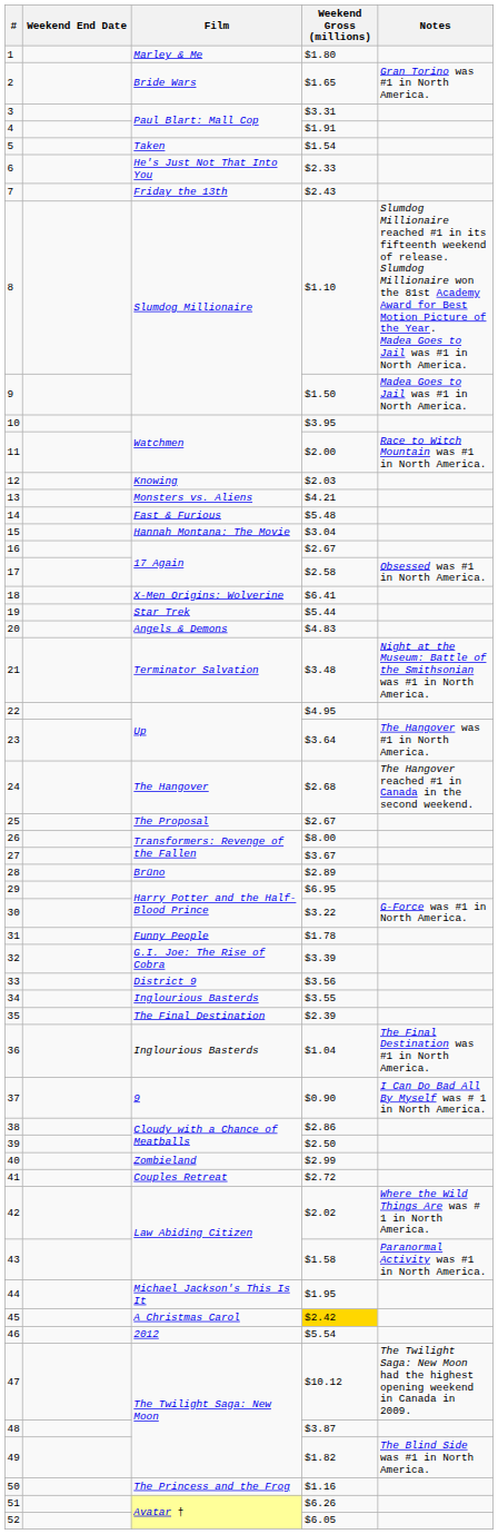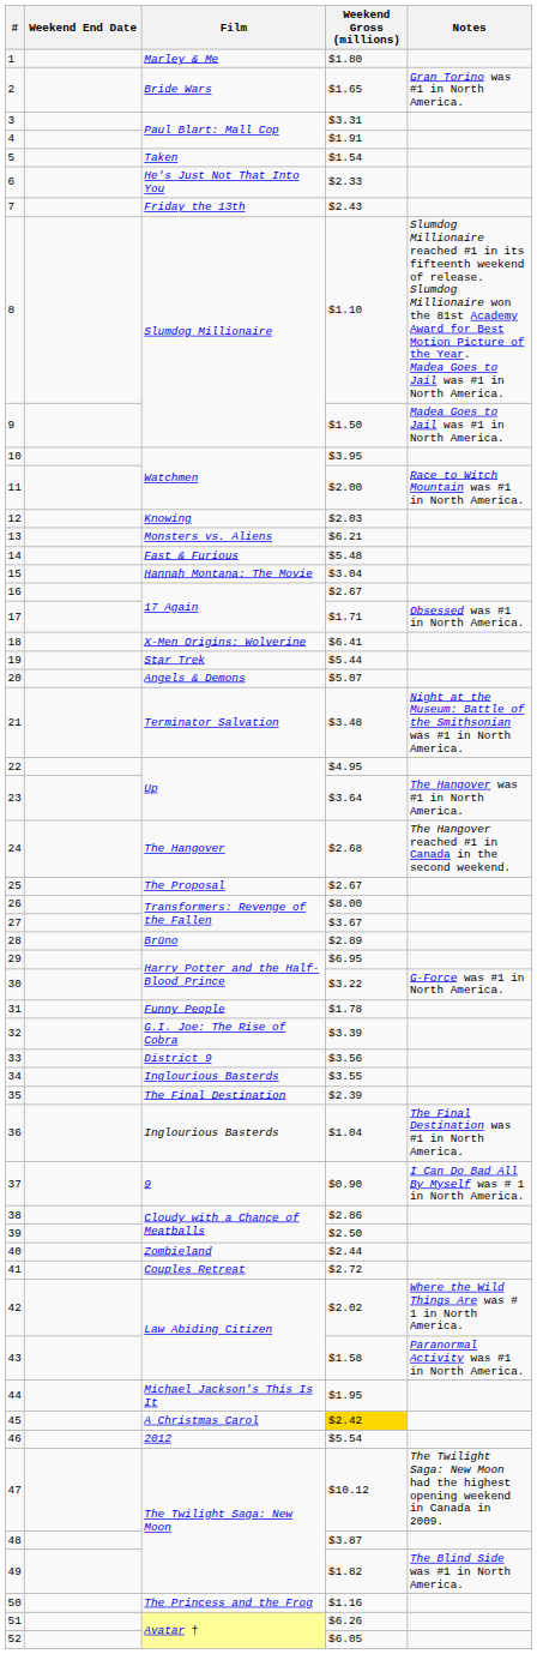13 | Weekend Gross (millions): $4.21 -> $6.21
17 | Weekend Gross (millions): $2.58 -> $1.71
20 | Weekend Gross (millions): $4.83 -> $5.07
40 | Weekend Gross (millions): $2.99 -> $2.44
